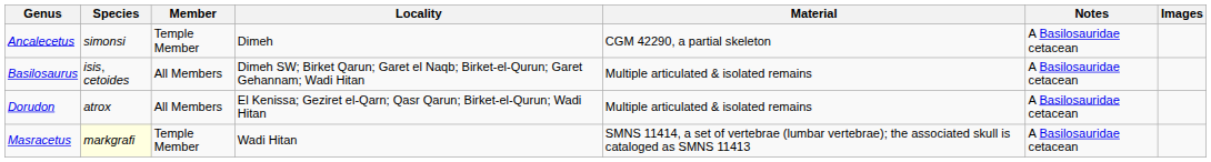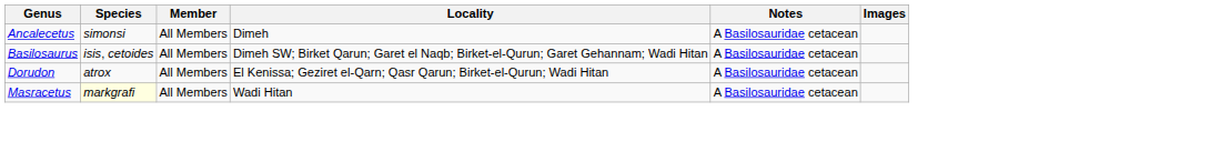- column: Material | CGM 42290, a partial skeleton | Multiple articulated & isolated remains | Multiple articulated & isolated remains | SMNS 11414, a set of vertebrae (lumbar vertebrae); the associated skull is cataloged as SMNS 11413
Ancalecetus | Member: Temple Member -> All Members
Masracetus | Member: Temple Member -> All Members
